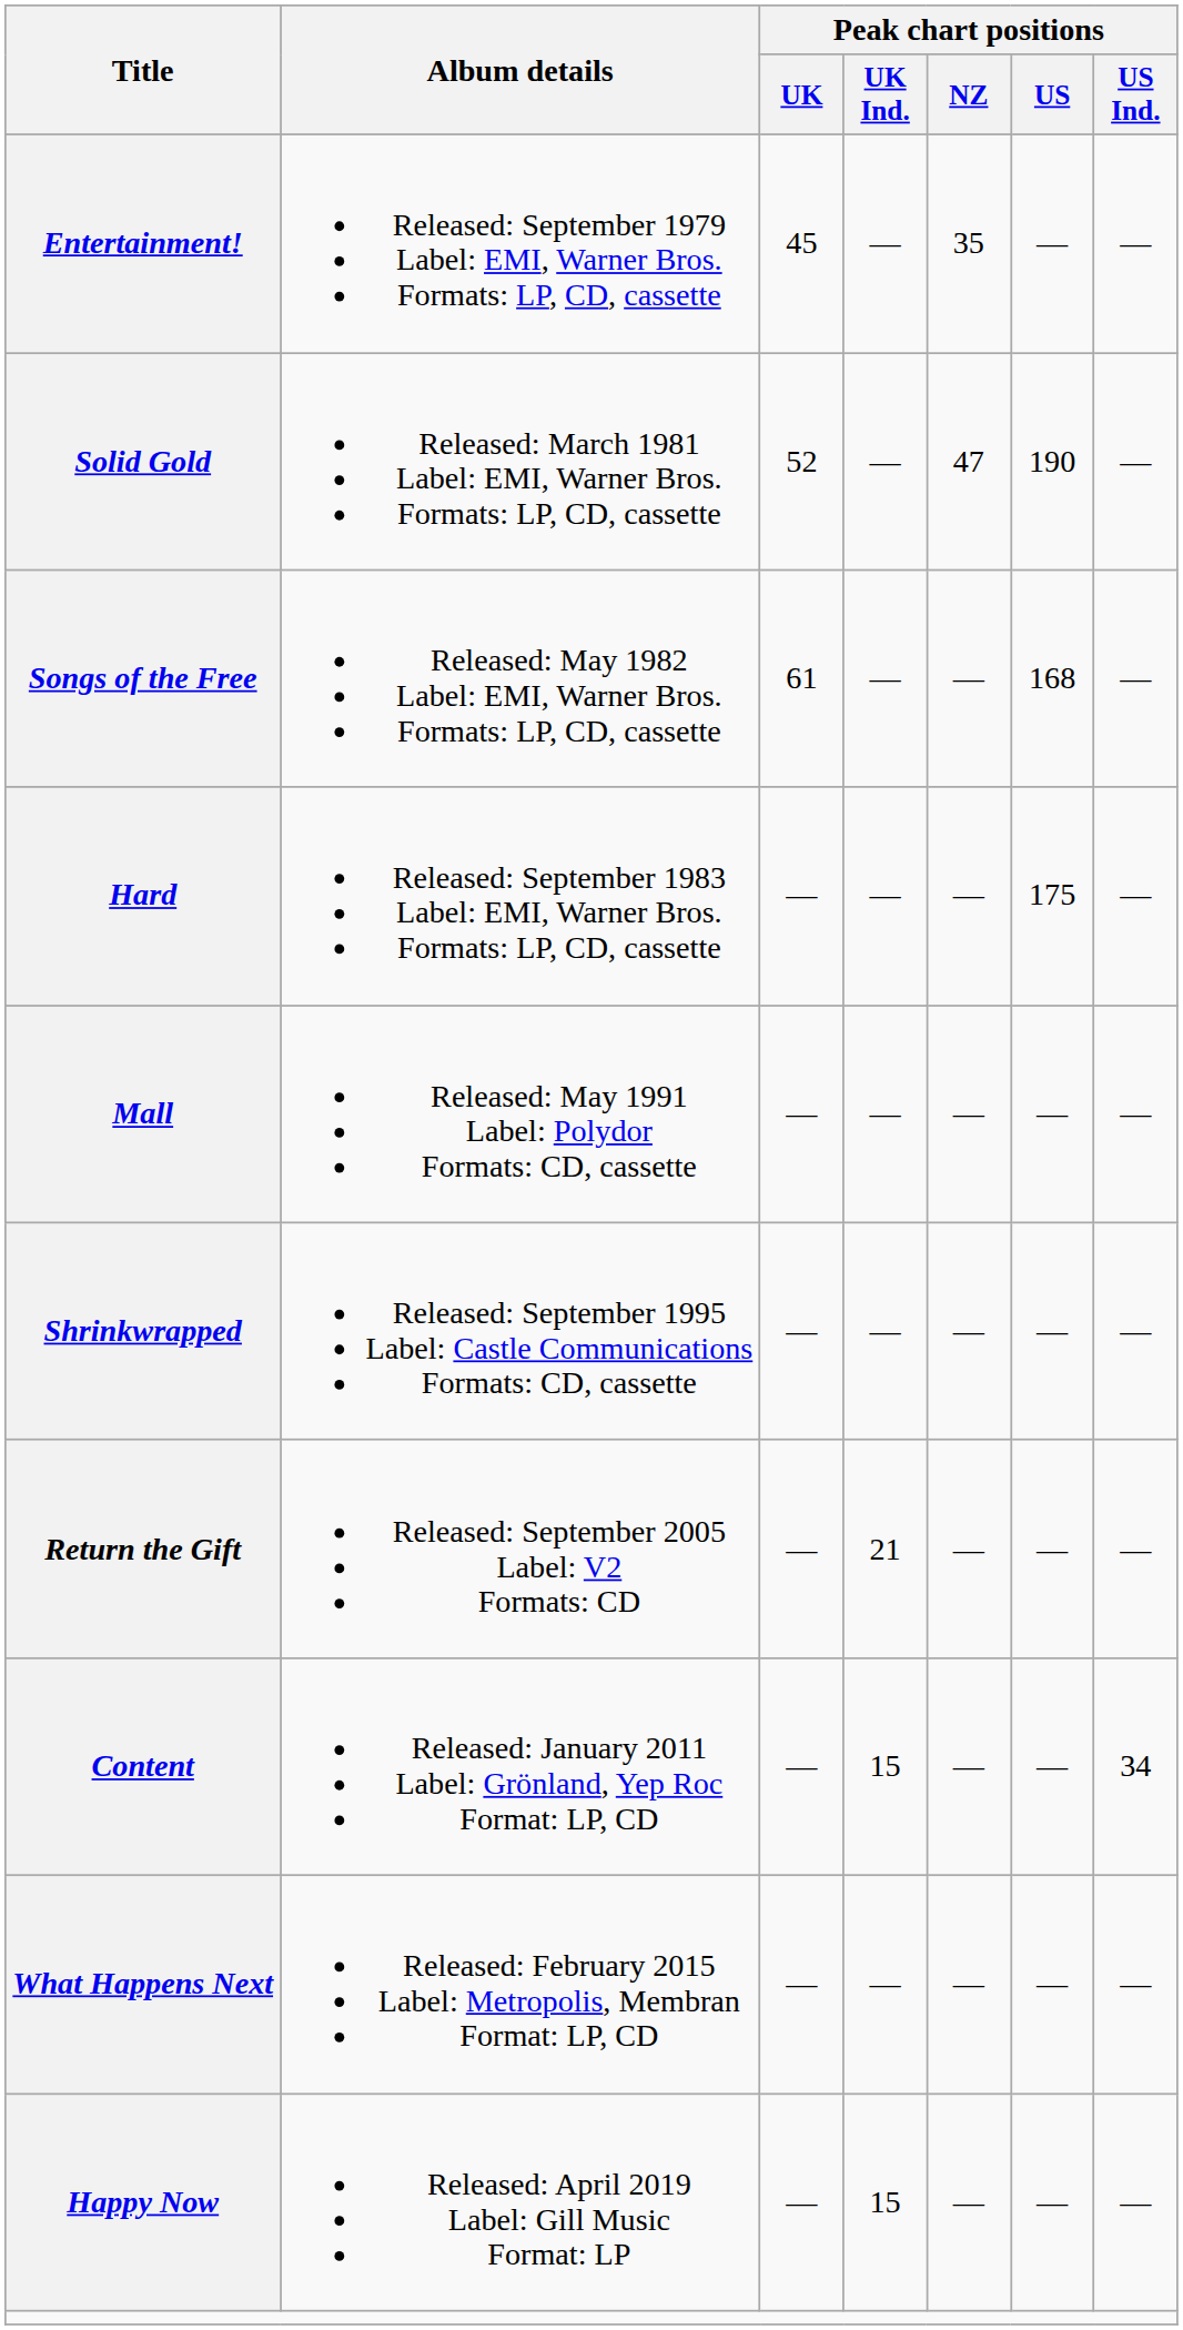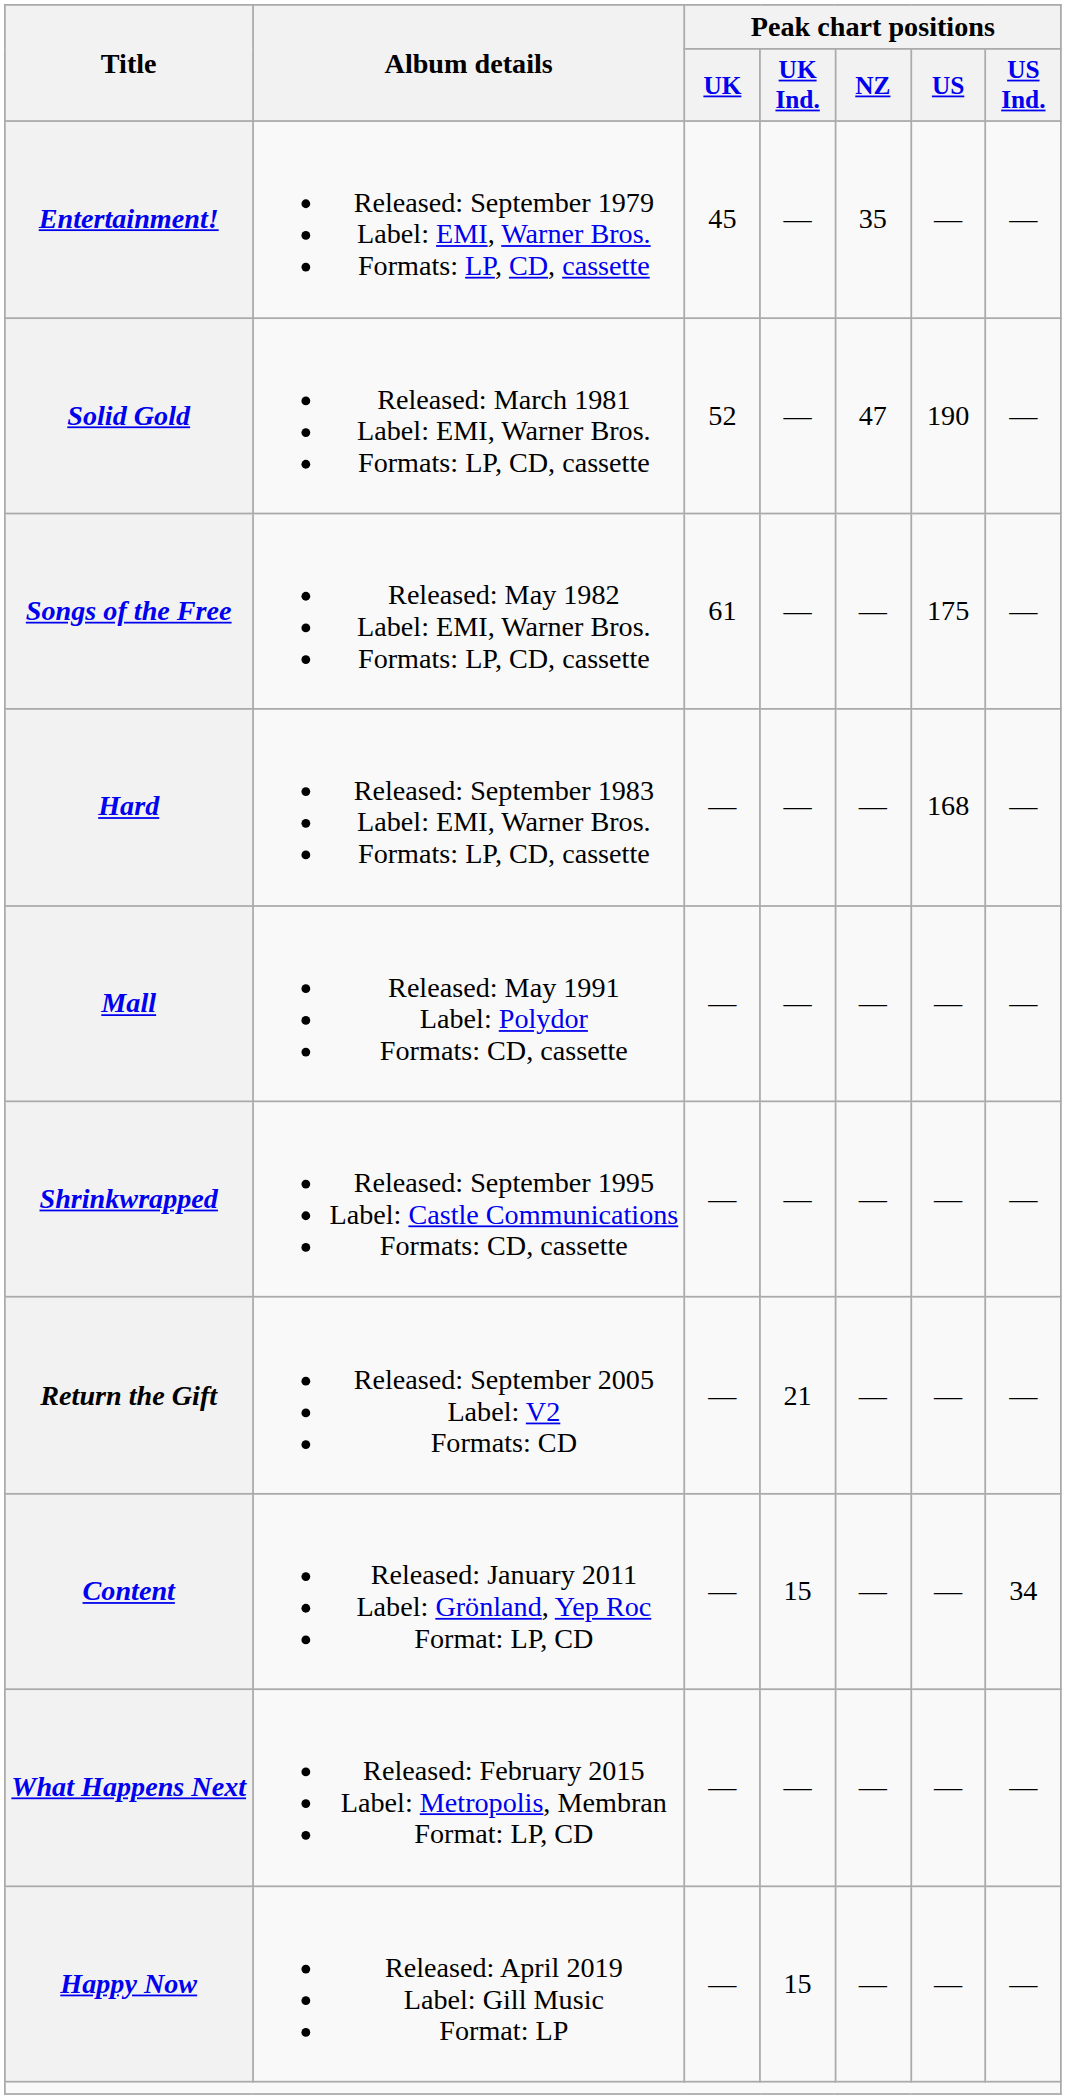Songs of the Free | Peak chart positions / US: 168 -> 175
Hard | Peak chart positions / US: 175 -> 168
